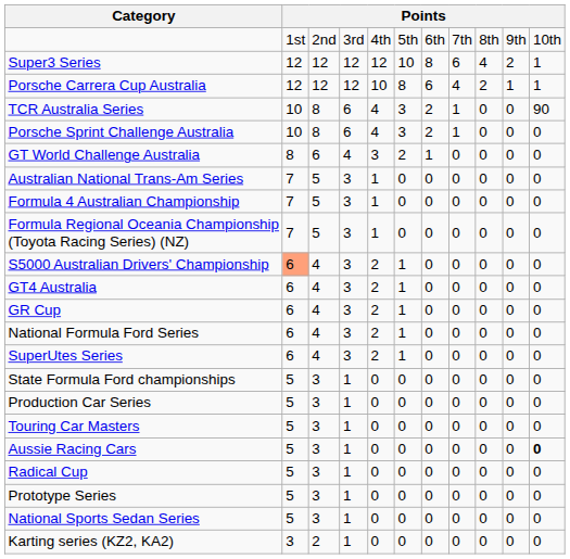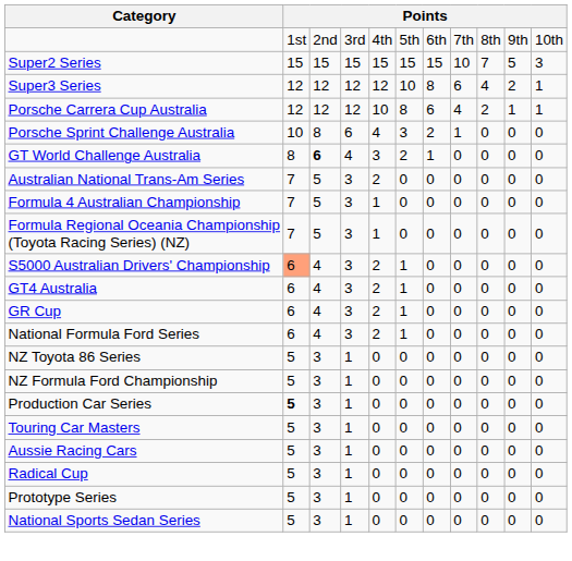+ row: Super2 Series | 15 | 15 | 15 | 15 | 15 | 15 | 10 | 7 | 5 | 3
- row: TCR Australia Series | 10 | 8 | 6 | 4 | 3 | 2 | 1 | 0 | 0 | 90
GT World Challenge Australia | column 3: normal -> bold
Australian National Trans-Am Series | column 5: 1 -> 2
- row: SuperUtes Series | 6 | 4 | 3 | 2 | 1 | 0 | 0 | 0 | 0 | 0
+ row: NZ Toyota 86 Series | 5 | 3 | 1 | 0 | 0 | 0 | 0 | 0 | 0 | 0
+ row: NZ Formula Ford Championship | 5 | 3 | 1 | 0 | 0 | 0 | 0 | 0 | 0 | 0
- row: State Formula Ford championships | 5 | 3 | 1 | 0 | 0 | 0 | 0 | 0 | 0 | 0
Production Car Series | column 2: normal -> bold
Aussie Racing Cars | column 11: bold -> normal
- row: Karting series (KZ2, KA2) | 3 | 2 | 1 | 0 | 0 | 0 | 0 | 0 | 0 | 0
